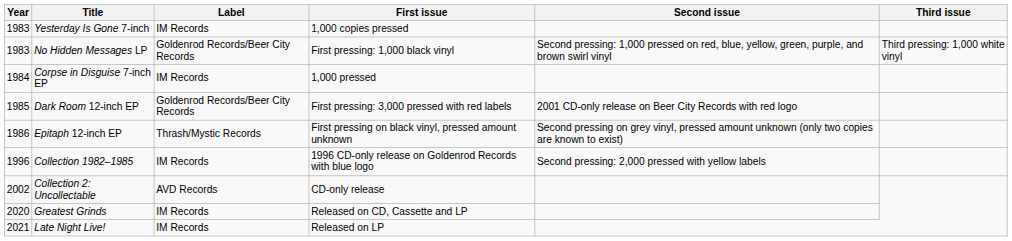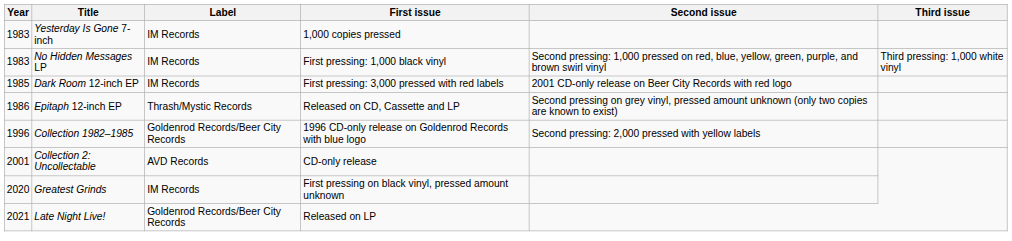No Hidden Messages LP | Label: Goldenrod Records/Beer City Records -> IM Records
- row: 1984 | Corpse in Disguise 7-inch EP | IM Records | 1,000 pressed
Dark Room 12-inch EP | Label: Goldenrod Records/Beer City Records -> IM Records
Epitaph 12-inch EP | First issue: First pressing on black vinyl, pressed amount unknown -> Released on CD, Cassette and LP
Collection 1982–1985 | Label: IM Records -> Goldenrod Records/Beer City Records
Collection 2: Uncollectable | Year: 2002 -> 2001
Greatest Grinds | First issue: Released on CD, Cassette and LP -> First pressing on black vinyl, pressed amount unknown
Late Night Live! | Label: IM Records -> Goldenrod Records/Beer City Records
